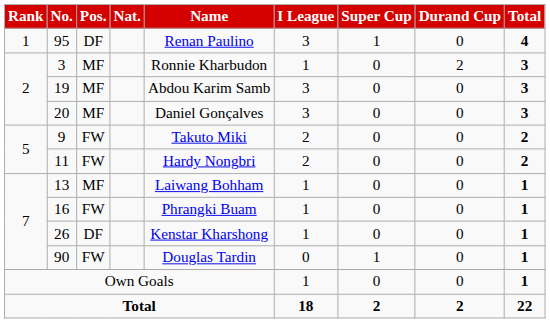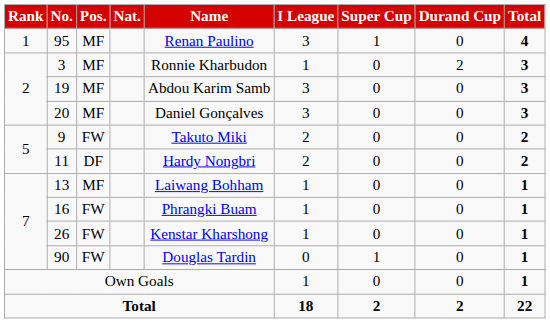95 | Pos.: DF -> MF
11 | Pos.: FW -> DF
26 | Pos.: DF -> FW
